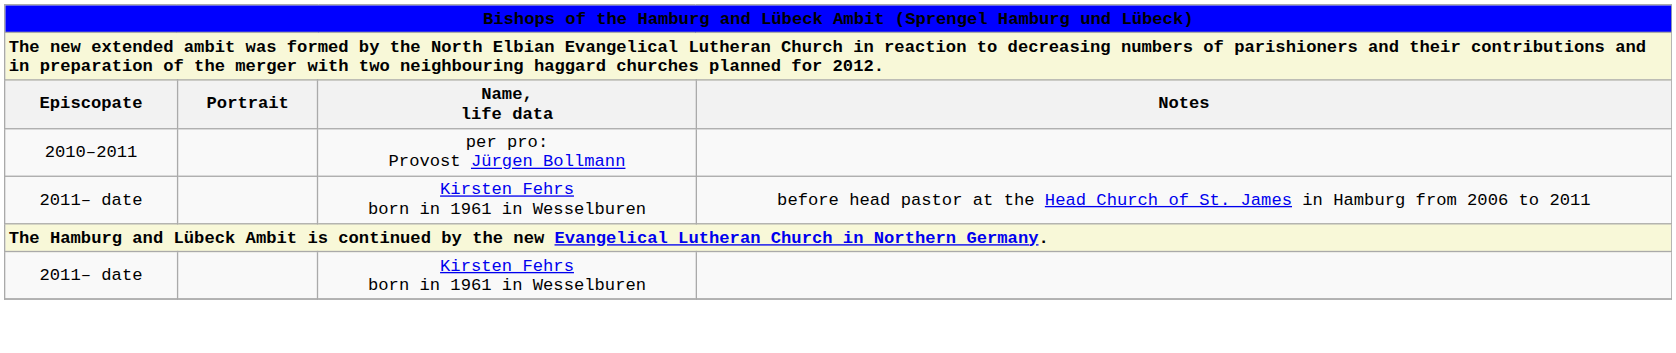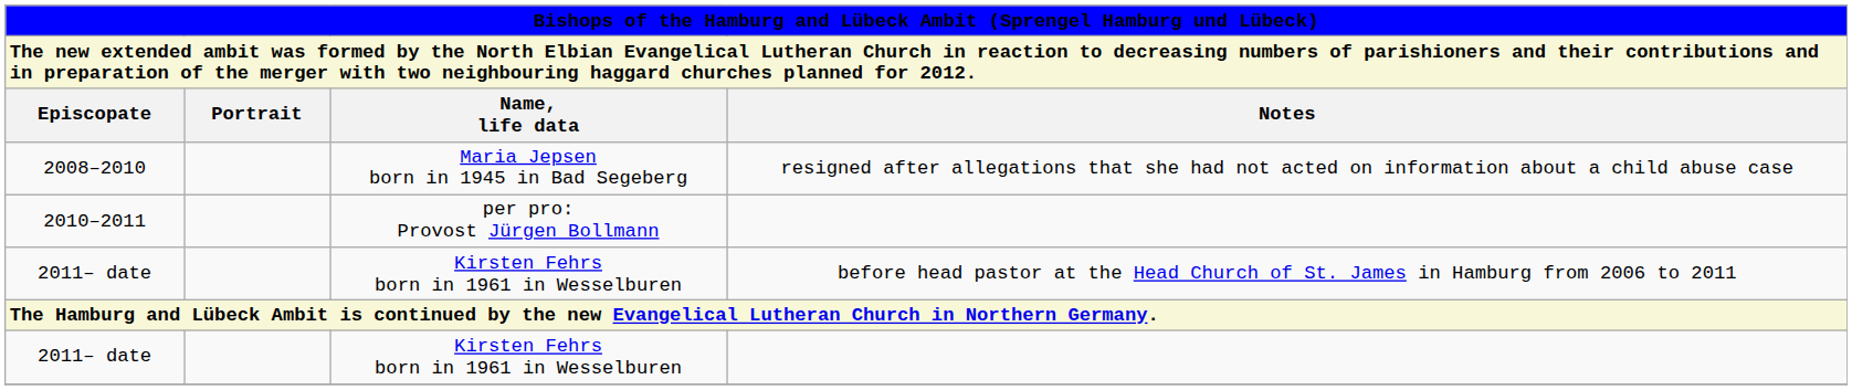+ row: 2008–2010 | Maria Jepsen born in 1945 in Bad Segeberg | resigned after allegations that she had not acted on information about a child abuse case
